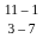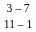rows swapped: 3 – 7 <-> 11 – 1
